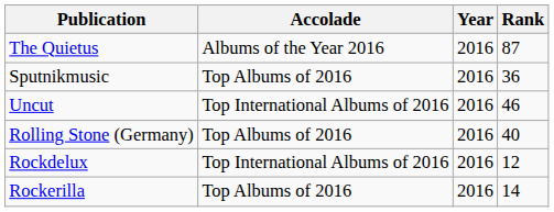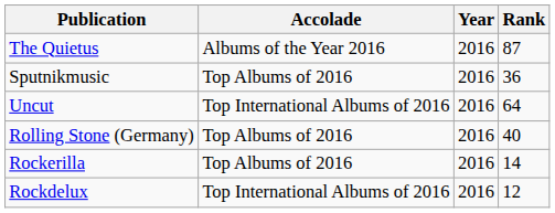Uncut | Rank: 46 -> 64
rows swapped: Rockdelux <-> Rockerilla
